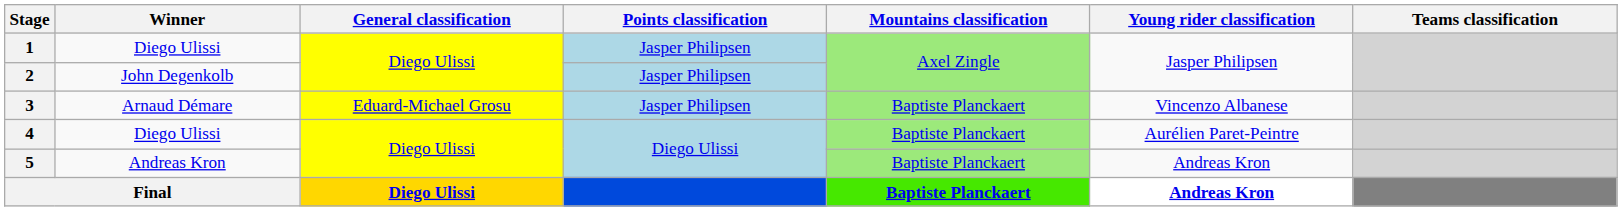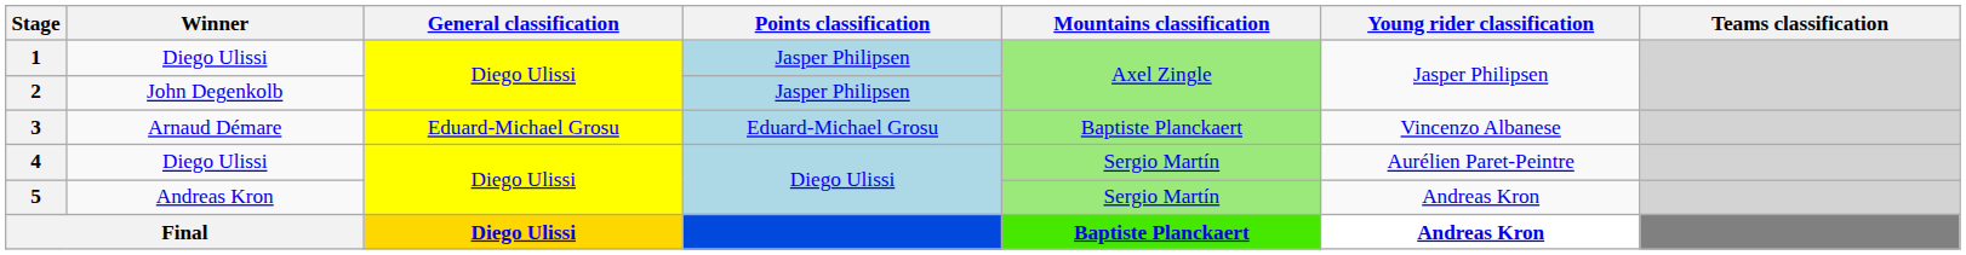3 | Points classification: Jasper Philipsen -> Eduard-Michael Grosu
4 | Mountains classification: Baptiste Planckaert -> Sergio Martín
5 | Mountains classification: Baptiste Planckaert -> Sergio Martín
